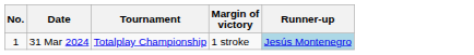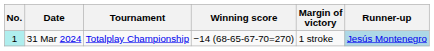+ column: Winning score | −14 (68-65-67-70=270)
31 Mar 2024 | No.: no background -> paleturquoise background
